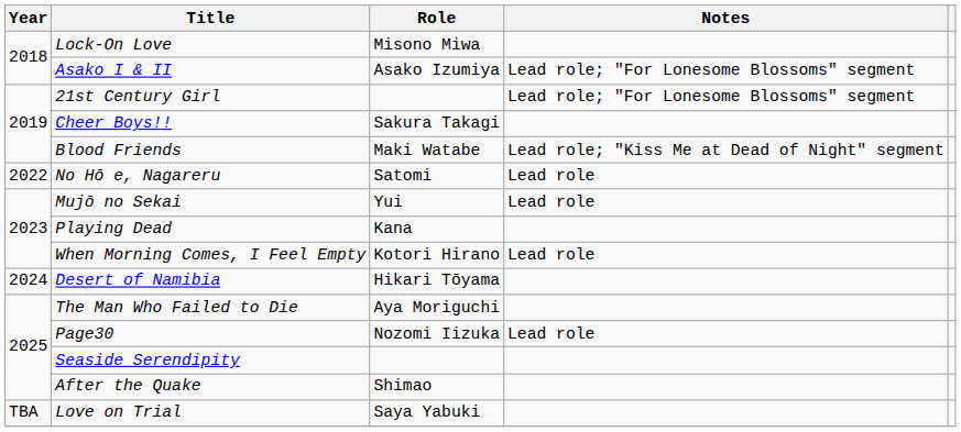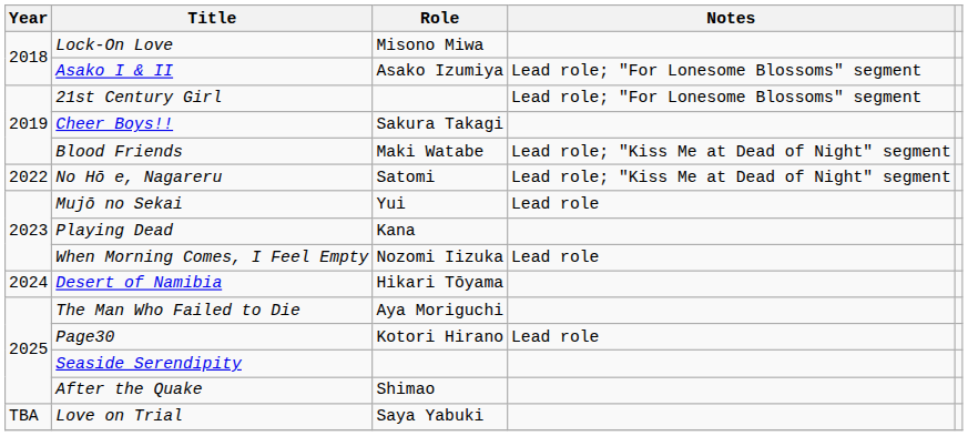No Hō e, Nagareru | Notes: Lead role -> Lead role; "Kiss Me at Dead of Night" segment
When Morning Comes, I Feel Empty | Role: Kotori Hirano -> Nozomi Iizuka
Page30 | Role: Nozomi Iizuka -> Kotori Hirano
